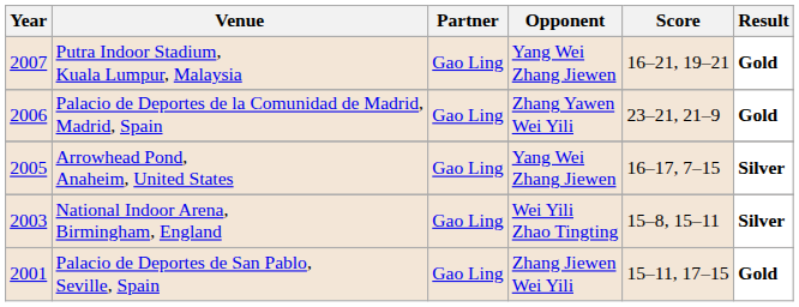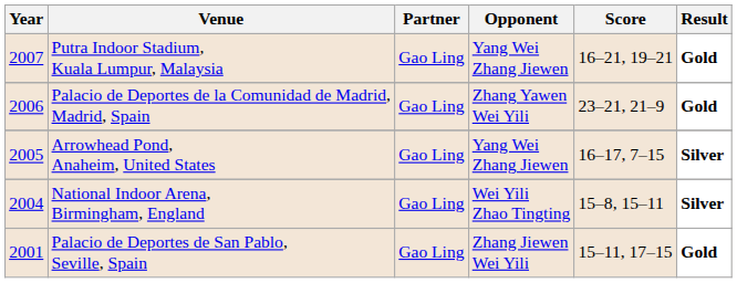National Indoor Arena, Birmingham, England | Year: 2003 -> 2004
